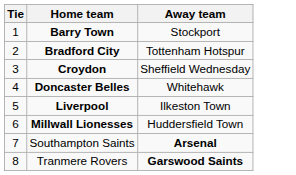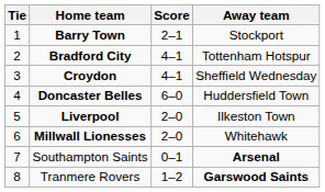+ column: Score | 2–1 | 4–1 | 4–1 | 6–0 | 2–0 | 2–0 | 0–1 | 1–2
Doncaster Belles | Away team: Whitehawk -> Huddersfield Town
Millwall Lionesses | Away team: Huddersfield Town -> Whitehawk
